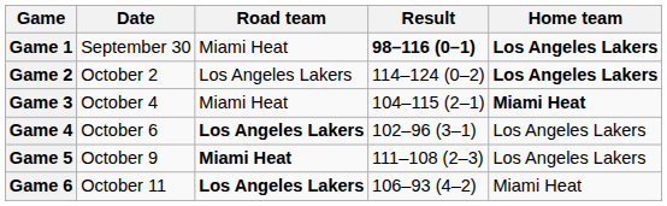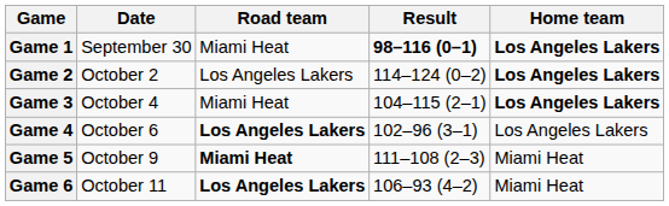Game 3 | Home team: Miami Heat -> Los Angeles Lakers
Game 5 | Home team: Los Angeles Lakers -> Miami Heat
